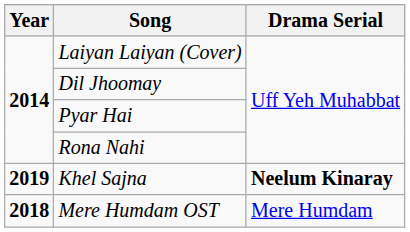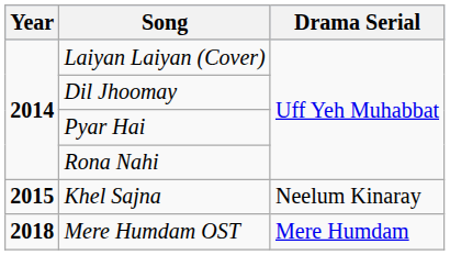Khel Sajna | Year: 2019 -> 2015
Khel Sajna | Drama Serial: bold -> normal
